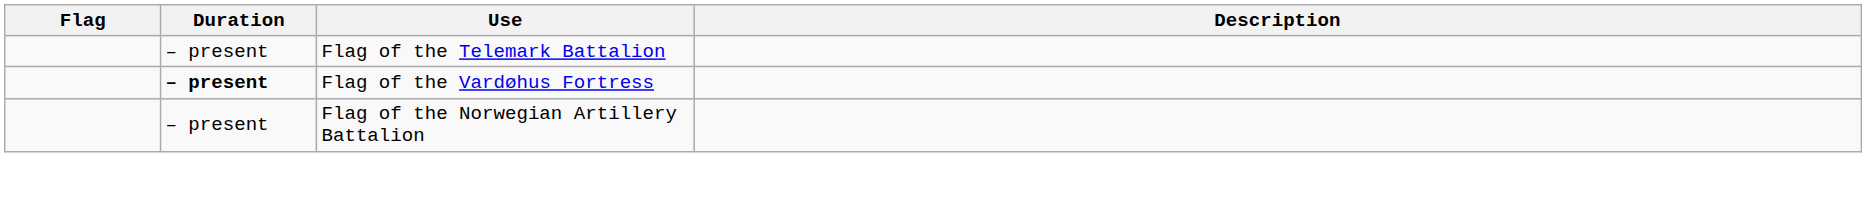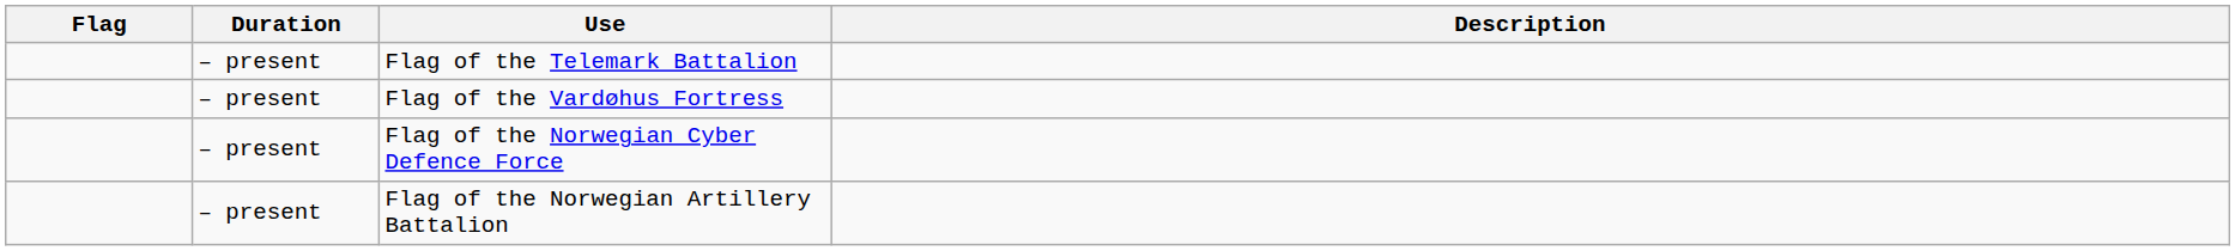Flag of the Vardøhus Fortress | Duration: bold -> normal
+ row: – present | Flag of the Norwegian Cyber Defence Force
